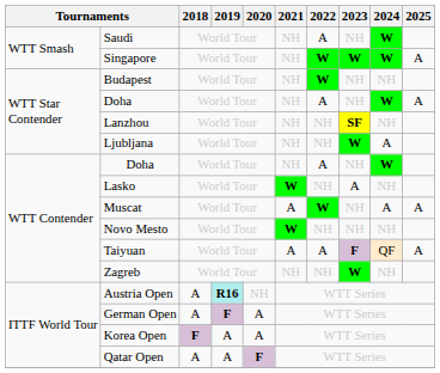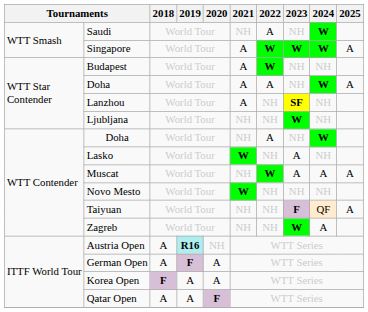Singapore | 2021: NH -> A
Budapest | 2021: NH -> A
WTT Star Contender / Doha | 2021: NH -> A
Lanzhou | 2021: NH -> A
Ljubljana | 2024: A -> NH
Muscat | 2021: A -> NH
Muscat | 2023: NH -> A
Taiyuan | 2021: A -> NH
Taiyuan | 2022: A -> NH
Zagreb | 2024: NH -> A
